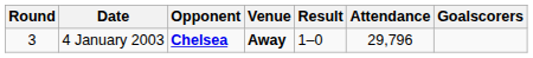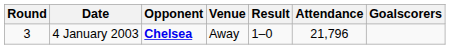4 January 2003 | Venue: bold -> normal
4 January 2003 | Attendance: 29,796 -> 21,796
